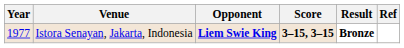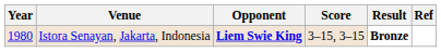Istora Senayan, Jakarta, Indonesia | Year: 1977 -> 1980
Istora Senayan, Jakarta, Indonesia | Score: bold -> normal
